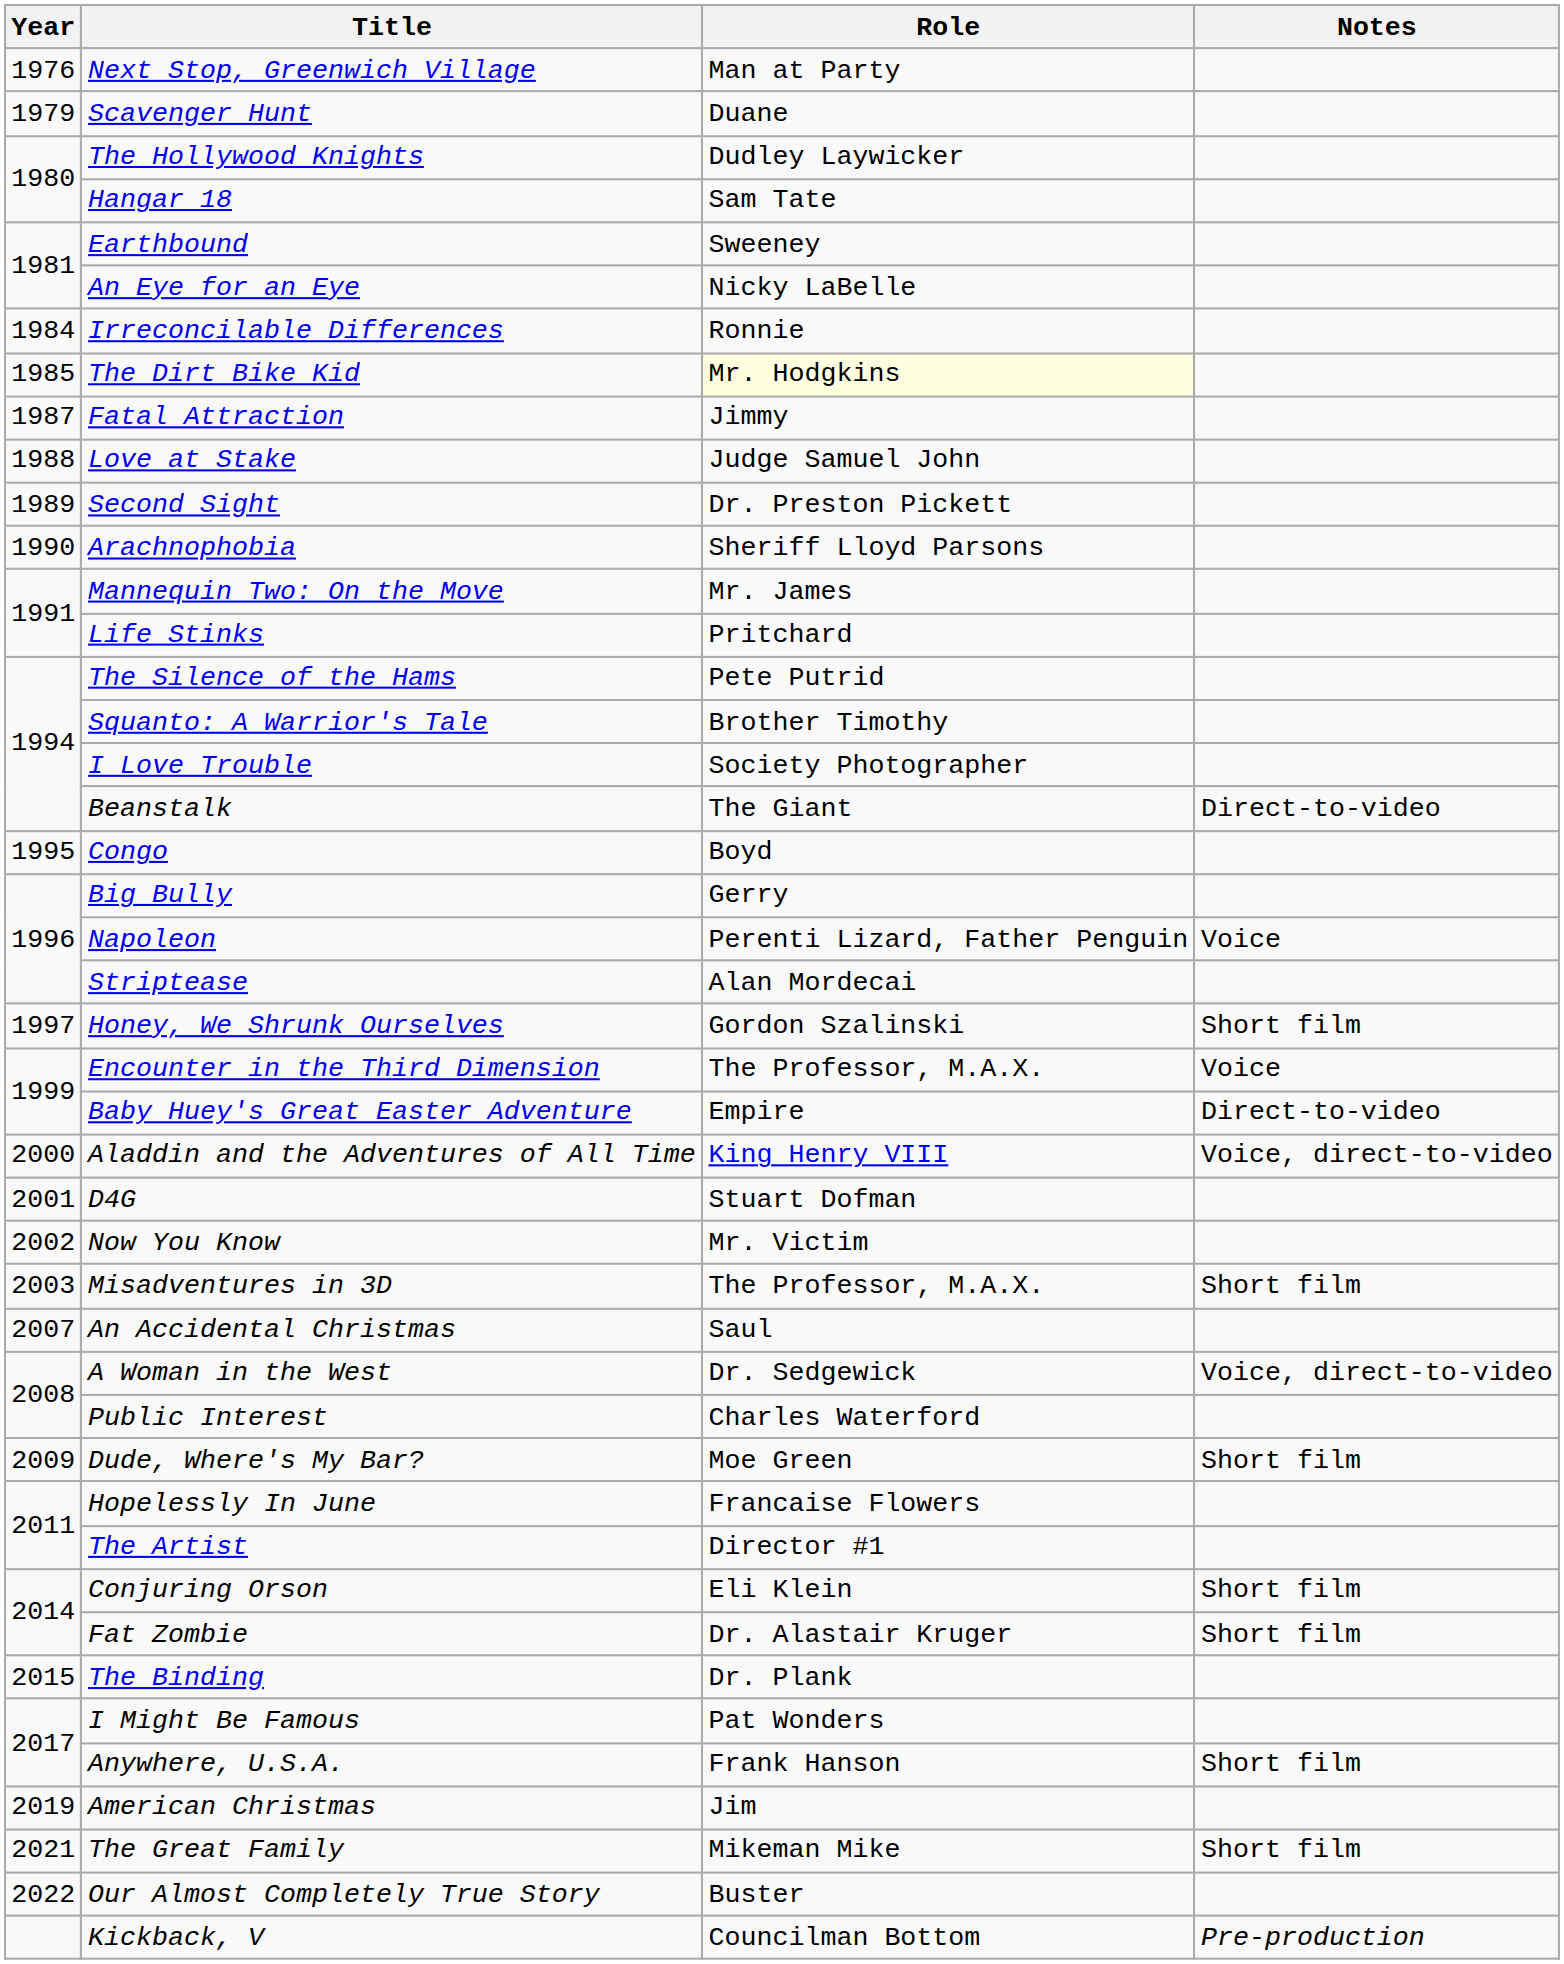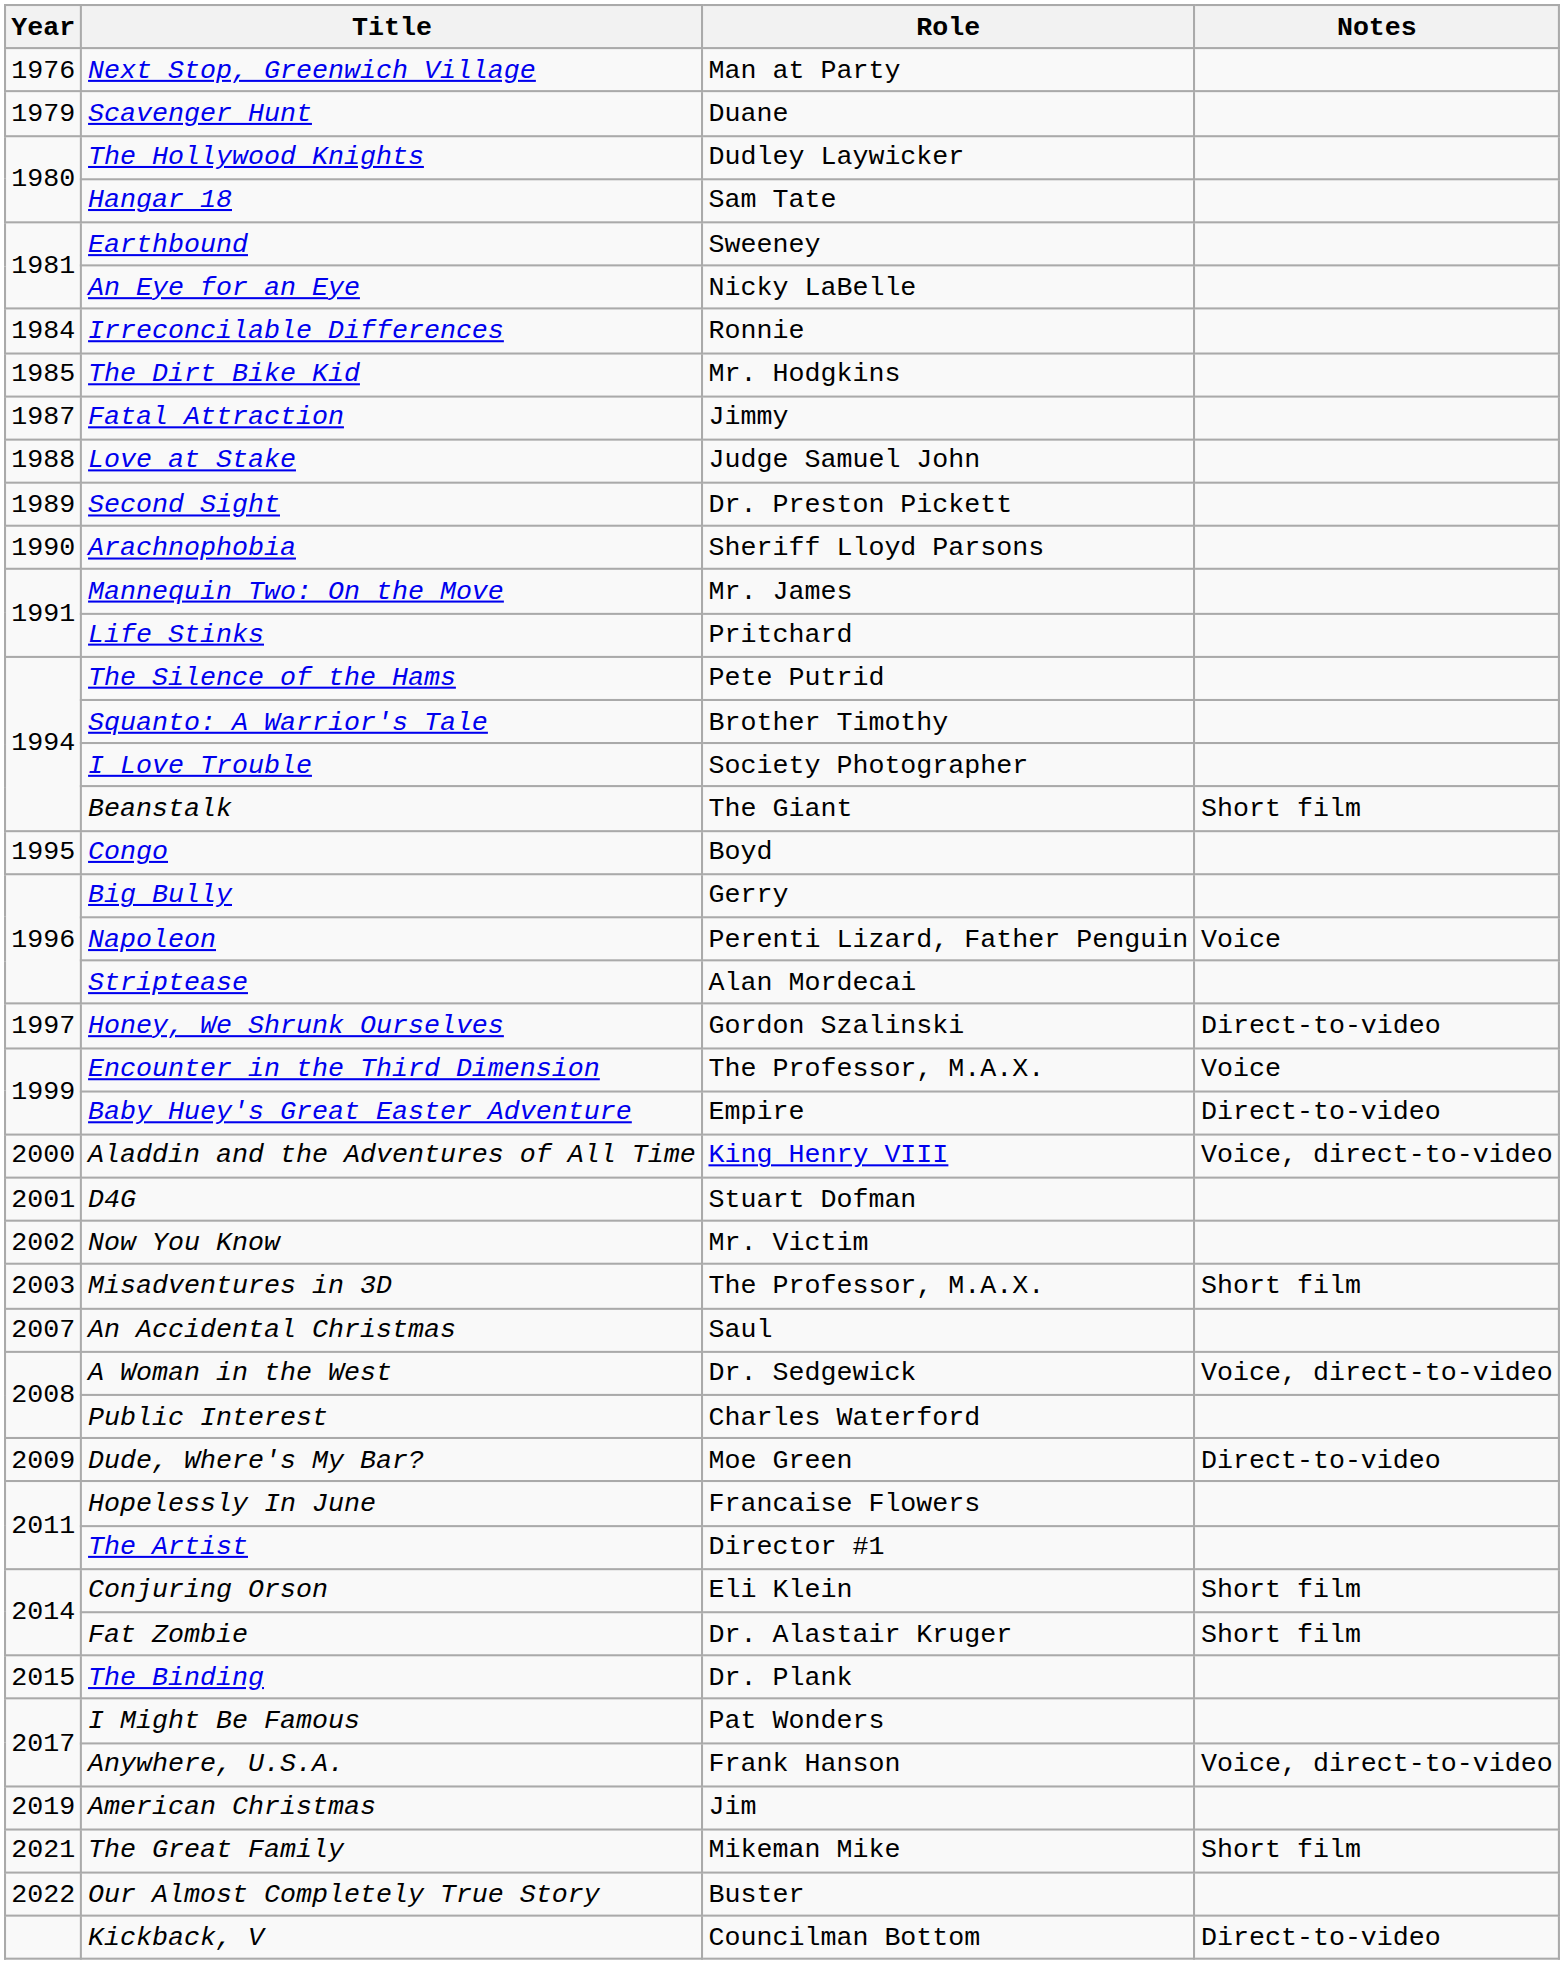The Dirt Bike Kid | Role: lightyellow background -> no background
Beanstalk | Notes: Direct-to-video -> Short film
Honey, We Shrunk Ourselves | Notes: Short film -> Direct-to-video
Dude, Where's My Bar? | Notes: Short film -> Direct-to-video
Anywhere, U.S.A. | Notes: Short film -> Voice, direct-to-video
Kickback, V | Notes: Pre-production -> Direct-to-video
